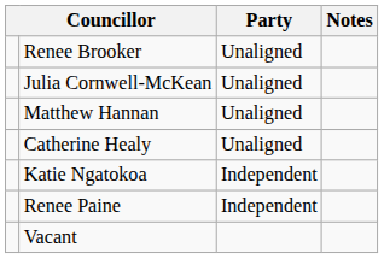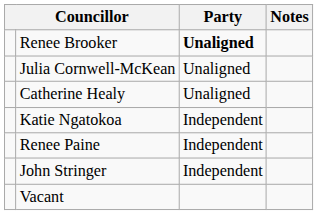Renee Brooker | Party: normal -> bold
- row: Matthew Hannan | Unaligned
+ row: John Stringer | Independent
